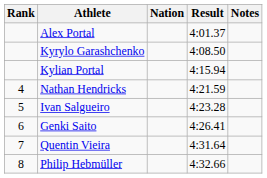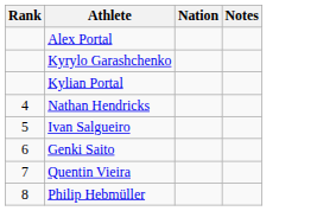- column: Result | 4:01.37 | 4:08.50 | 4:15.94 | 4:21.59 | 4:23.28 | 4:26.41 | 4:31.64 | 4:32.66
